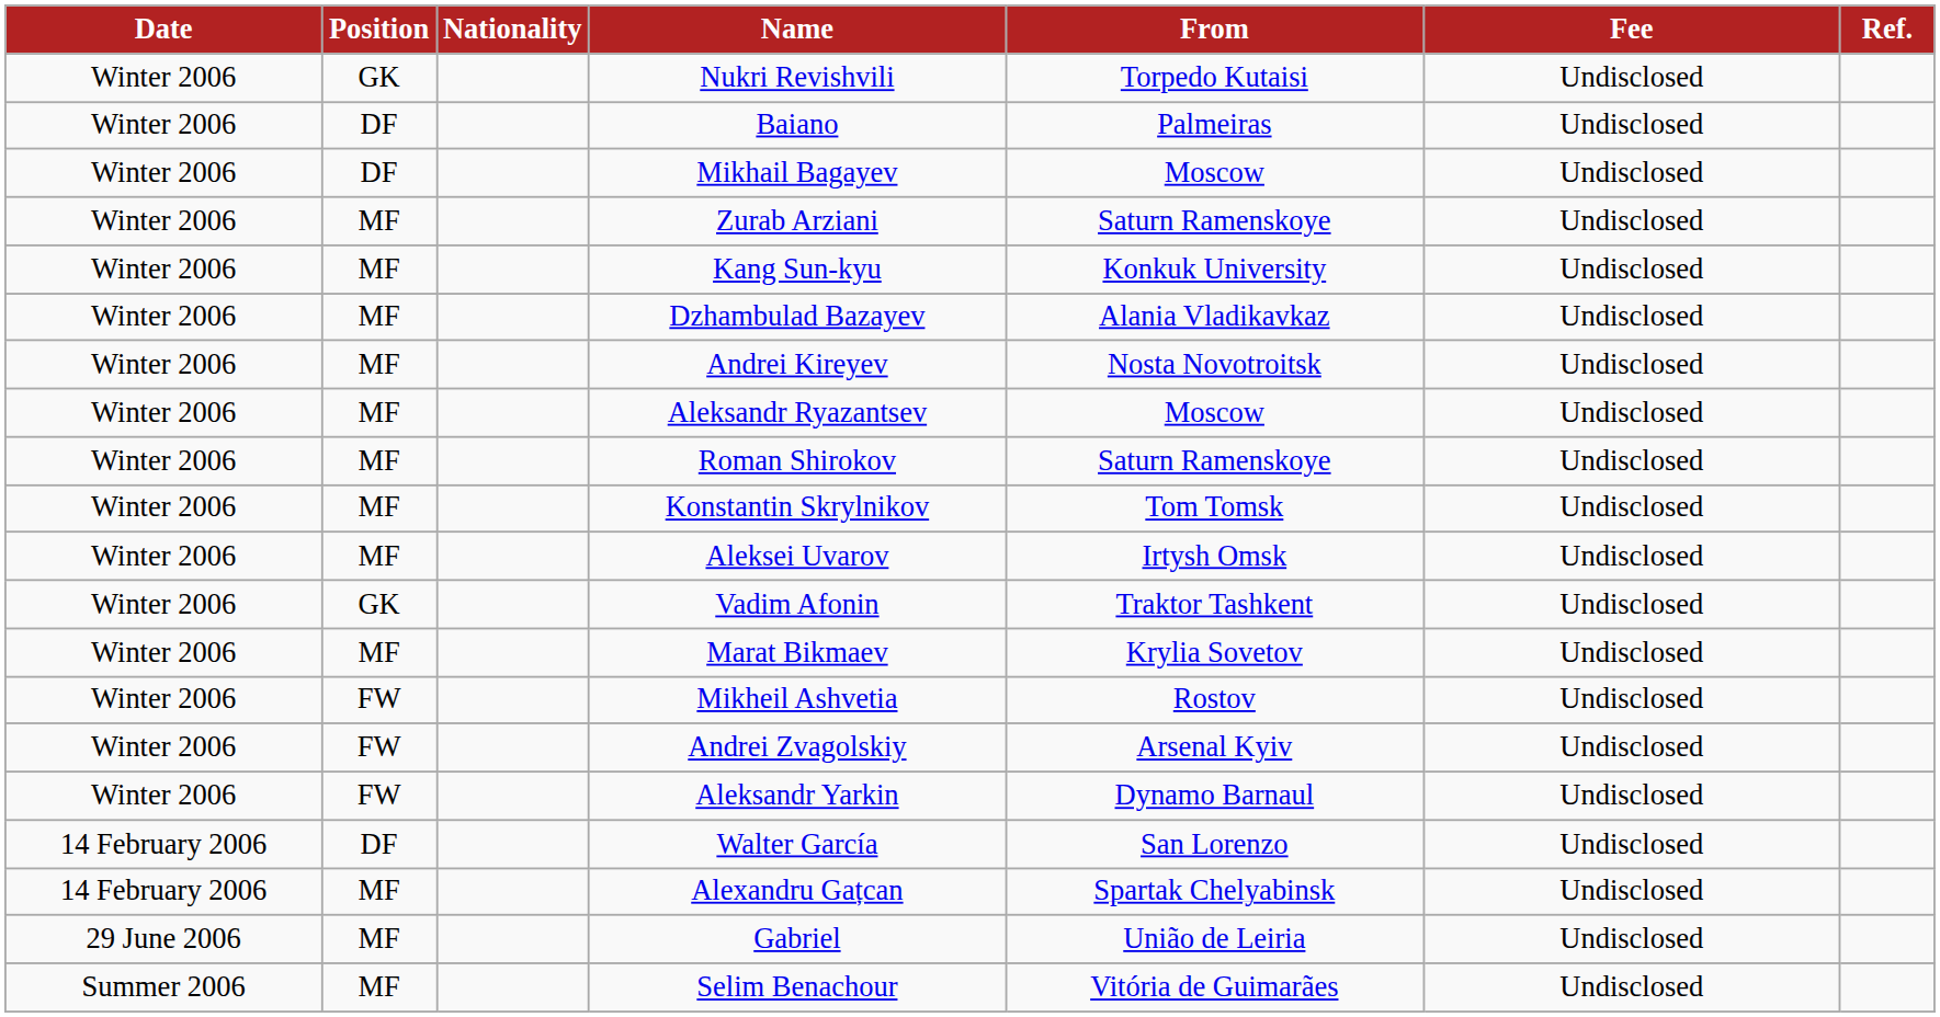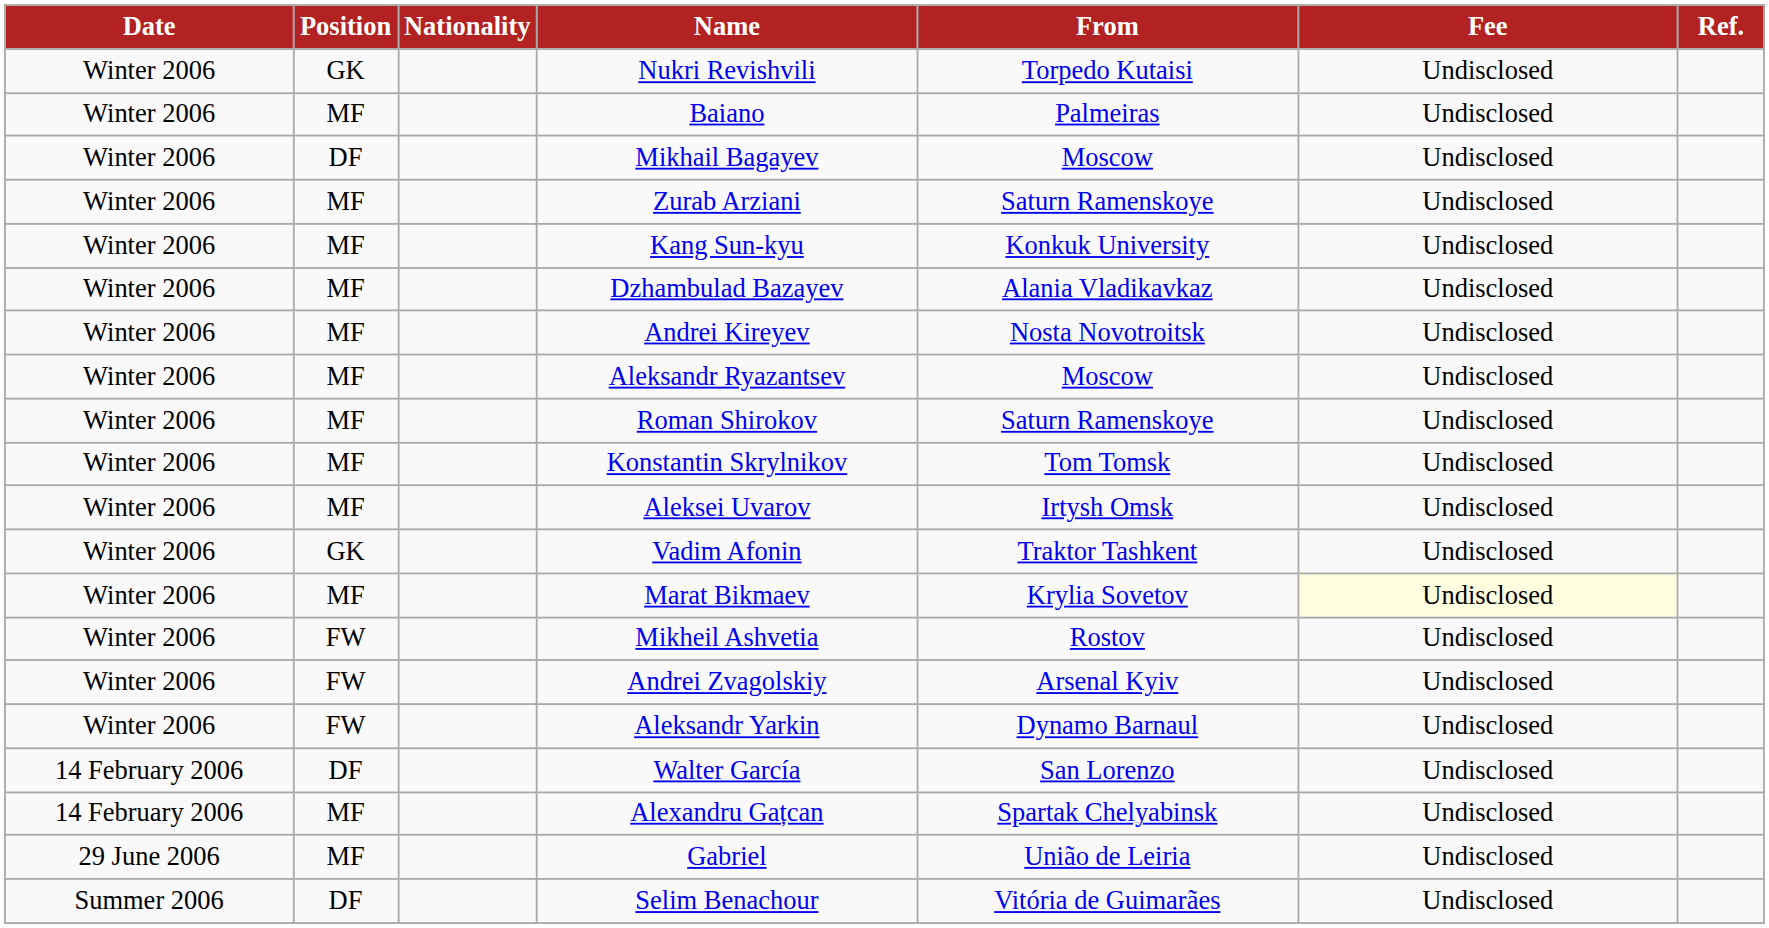Baiano | Position: DF -> MF
Marat Bikmaev | Fee: no background -> lightyellow background
Selim Benachour | Position: MF -> DF
